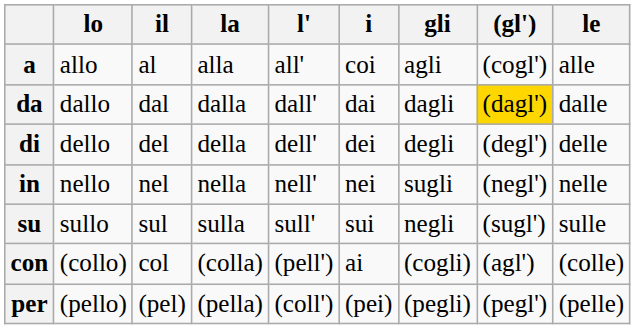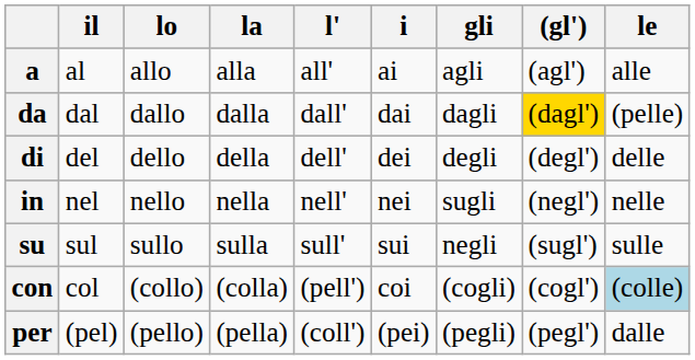columns swapped: il <-> lo
a | i: coi -> ai
a | (gl'): (cogl') -> (agl')
da | le: dalle -> (pelle)
con | i: ai -> coi
con | (gl'): (agl') -> (cogl')
con | le: no background -> lightblue background
per | le: (pelle) -> dalle
